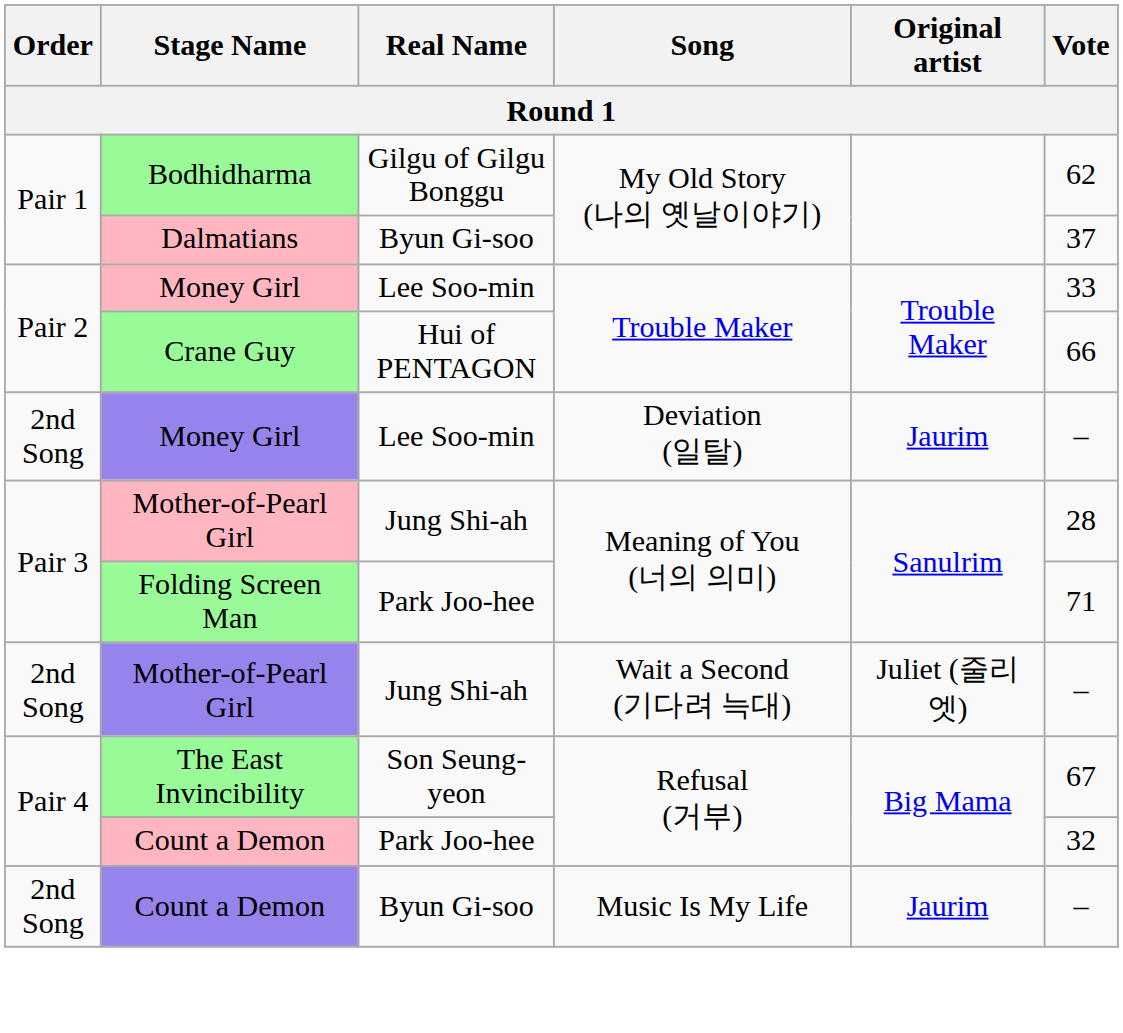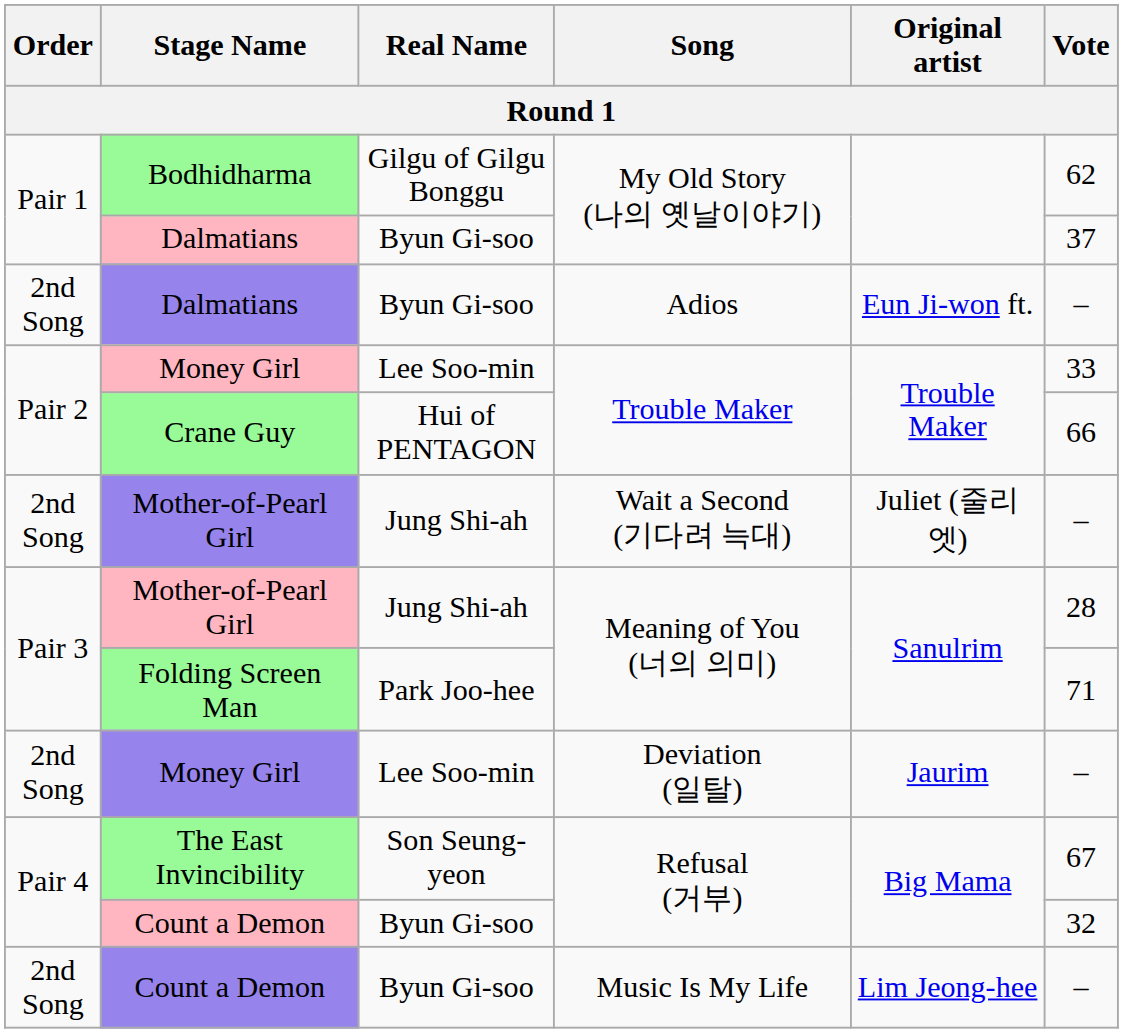+ row: 2nd Song | Dalmatians | Byun Gi-soo | Adios | Eun Ji-won ft. | –
rows swapped: Money Girl / Deviation (일탈) <-> Mother-of-Pearl Girl / Wait a Second (기다려 늑대)
Count a Demon / Refusal (거부) | Real Name: Park Joo-hee -> Byun Gi-soo
Count a Demon / Music Is My Life | Original artist: Jaurim -> Lim Jeong-hee
